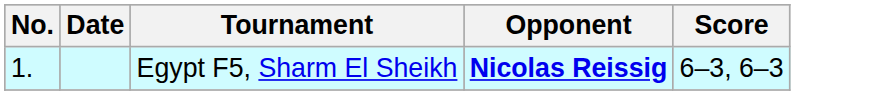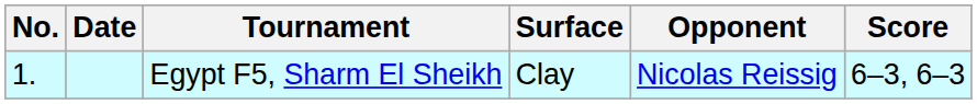+ column: Surface | Clay
Egypt F5, Sharm El Sheikh | Opponent: bold -> normal
